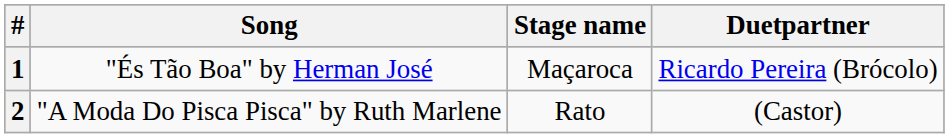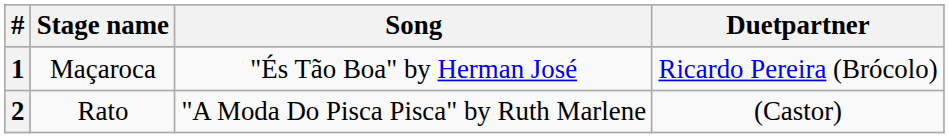columns swapped: Stage name <-> Song
